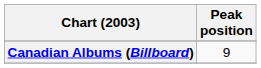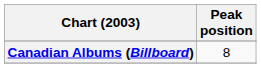Canadian Albums (Billboard) | Peak position: 9 -> 8
